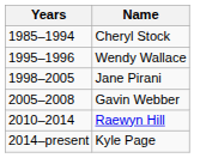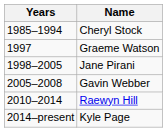- row: 1995–1996 | Wendy Wallace
+ row: 1997 | Graeme Watson
